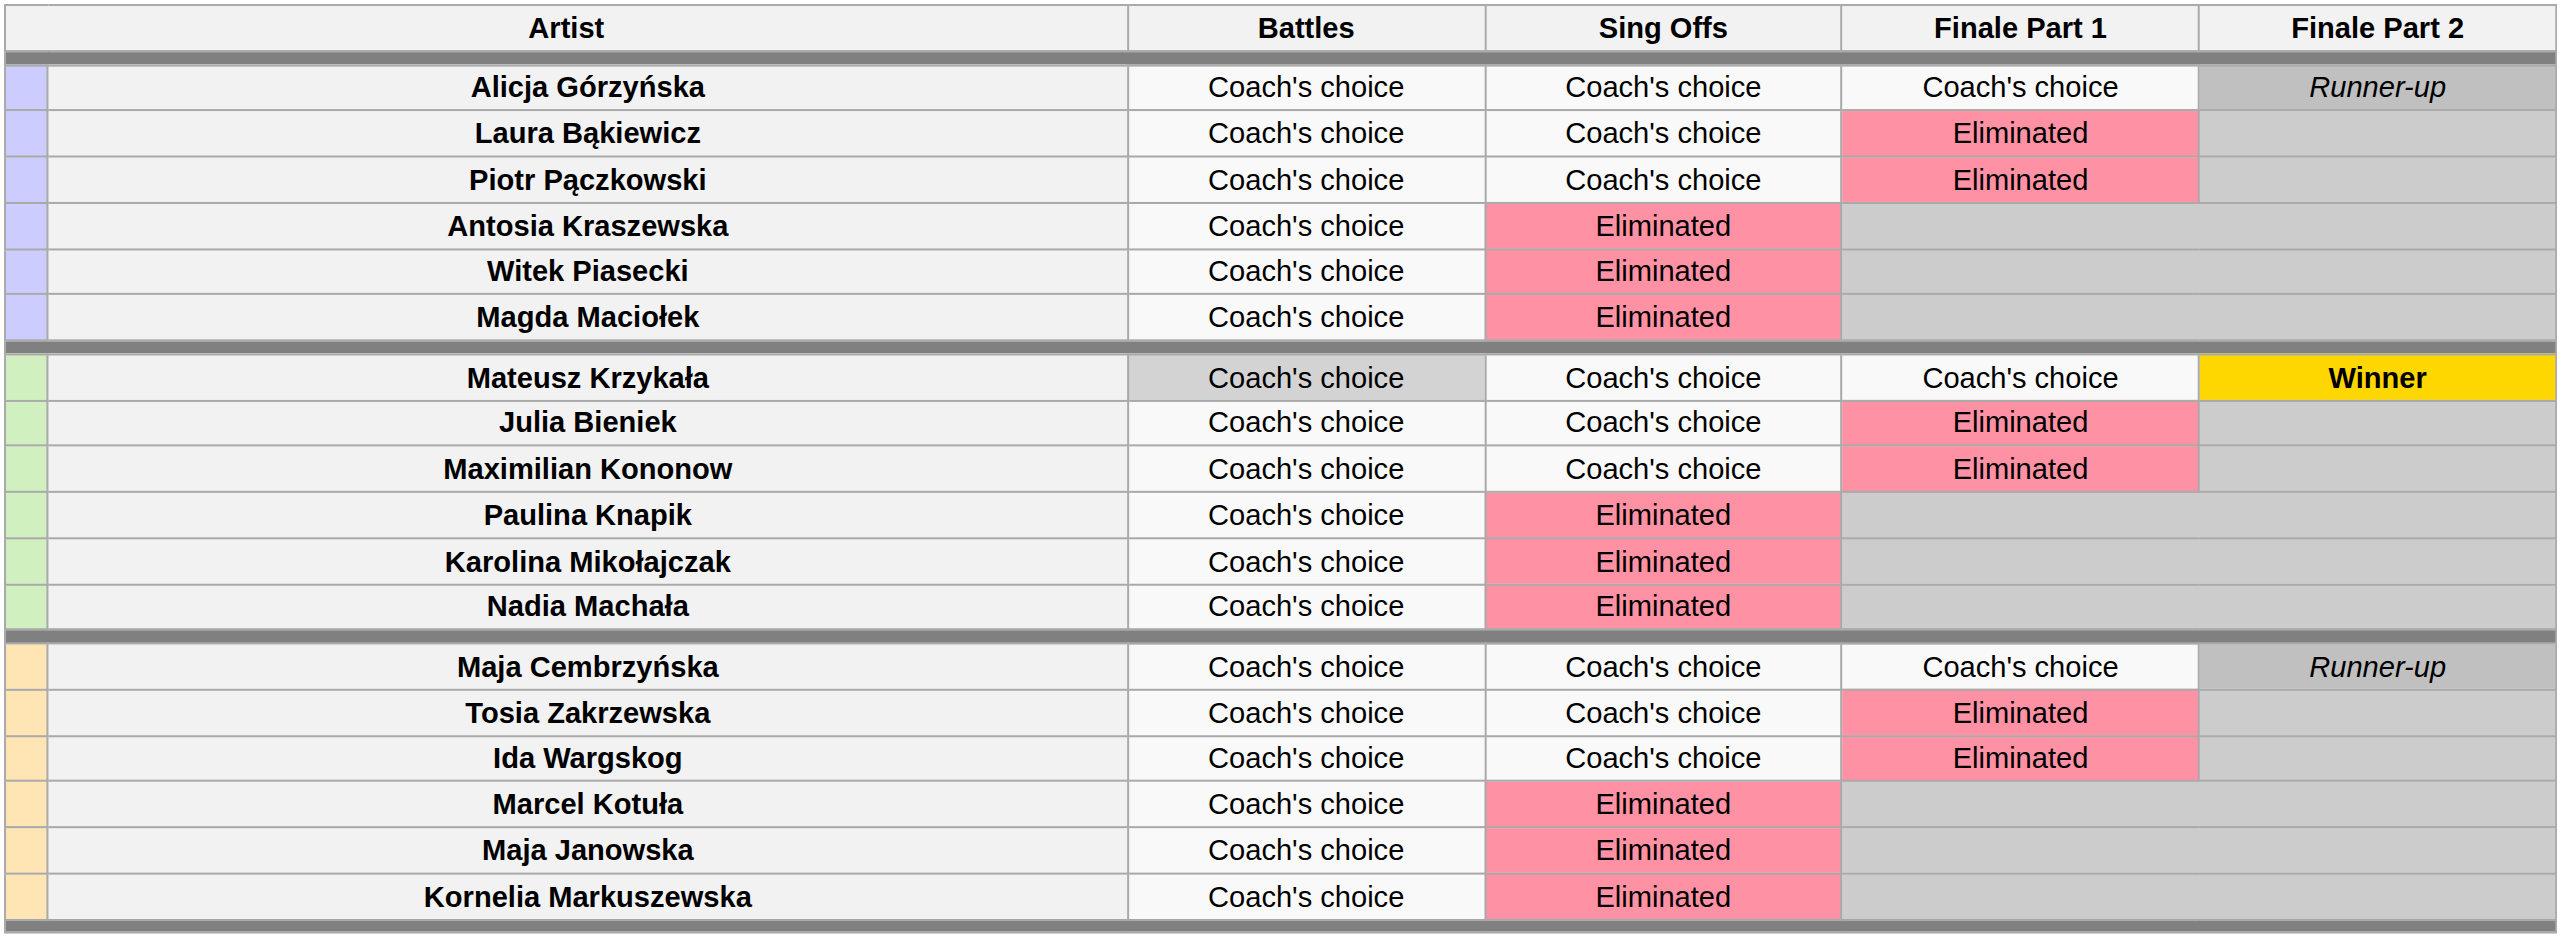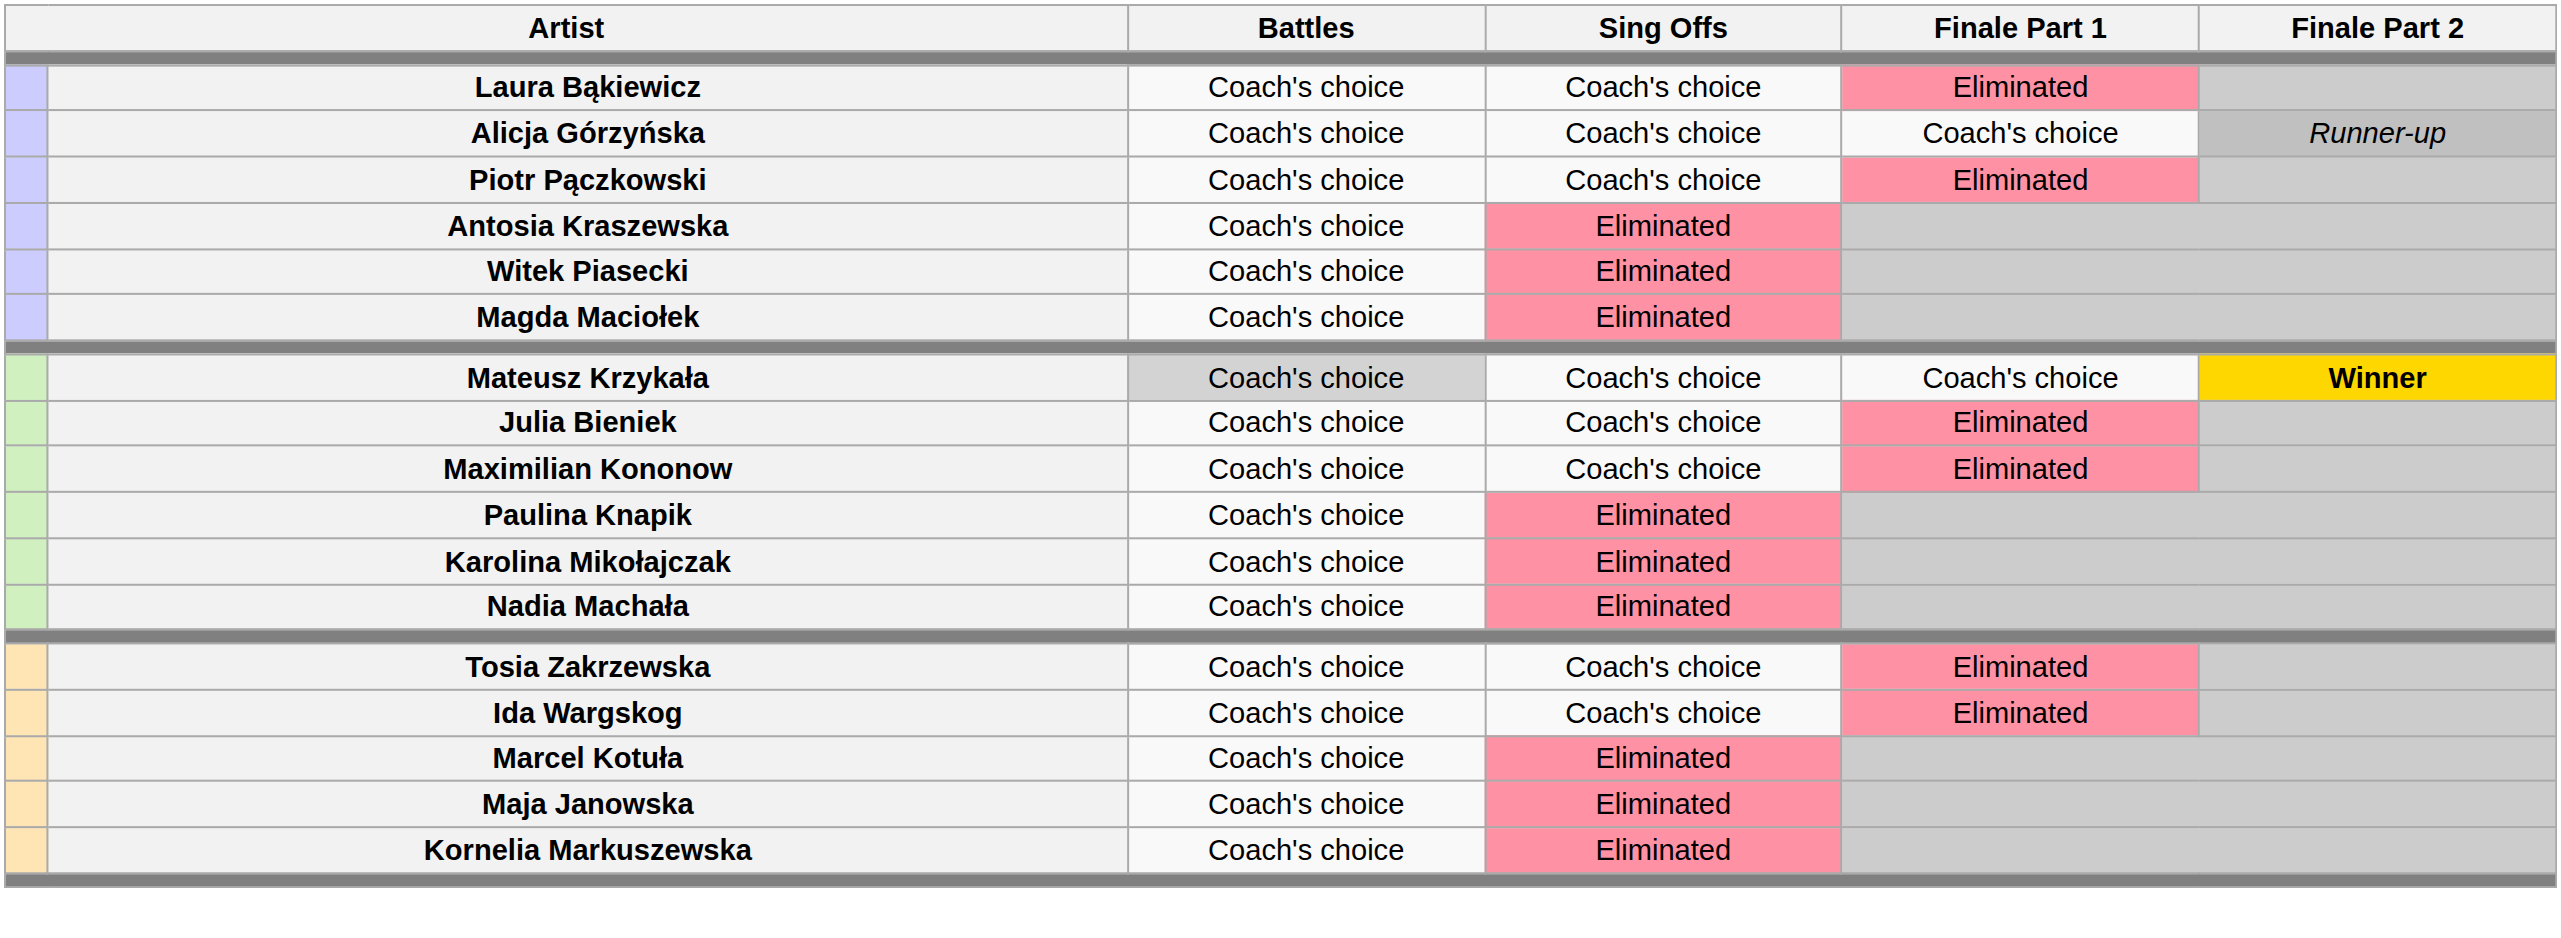rows swapped: Alicja Górzyńska <-> Laura Bąkiewicz
- row: Maja Cembrzyńska | Coach's choice | Coach's choice | Coach's choice | Runner-up
